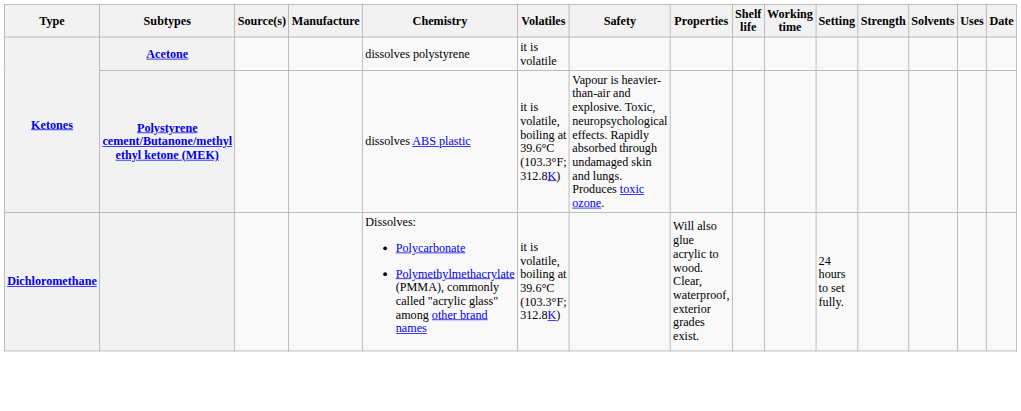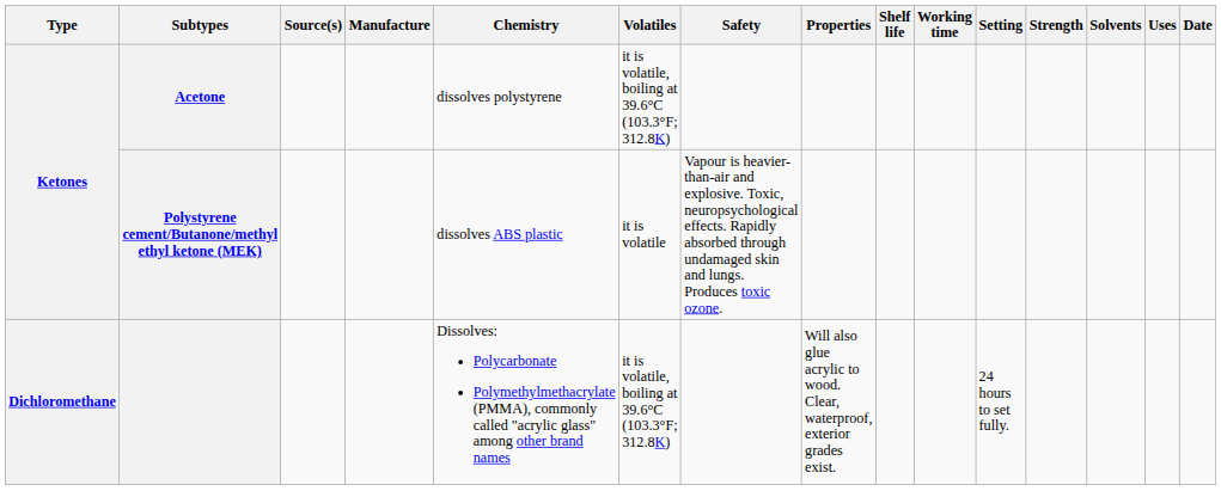Acetone | Volatiles: it is volatile -> it is volatile, boiling at 39.6°C (103.3°F; 312.8K)
Polystyrene cement/Butanone/methyl ethyl ketone (MEK) | Volatiles: it is volatile, boiling at 39.6°C (103.3°F; 312.8K) -> it is volatile
